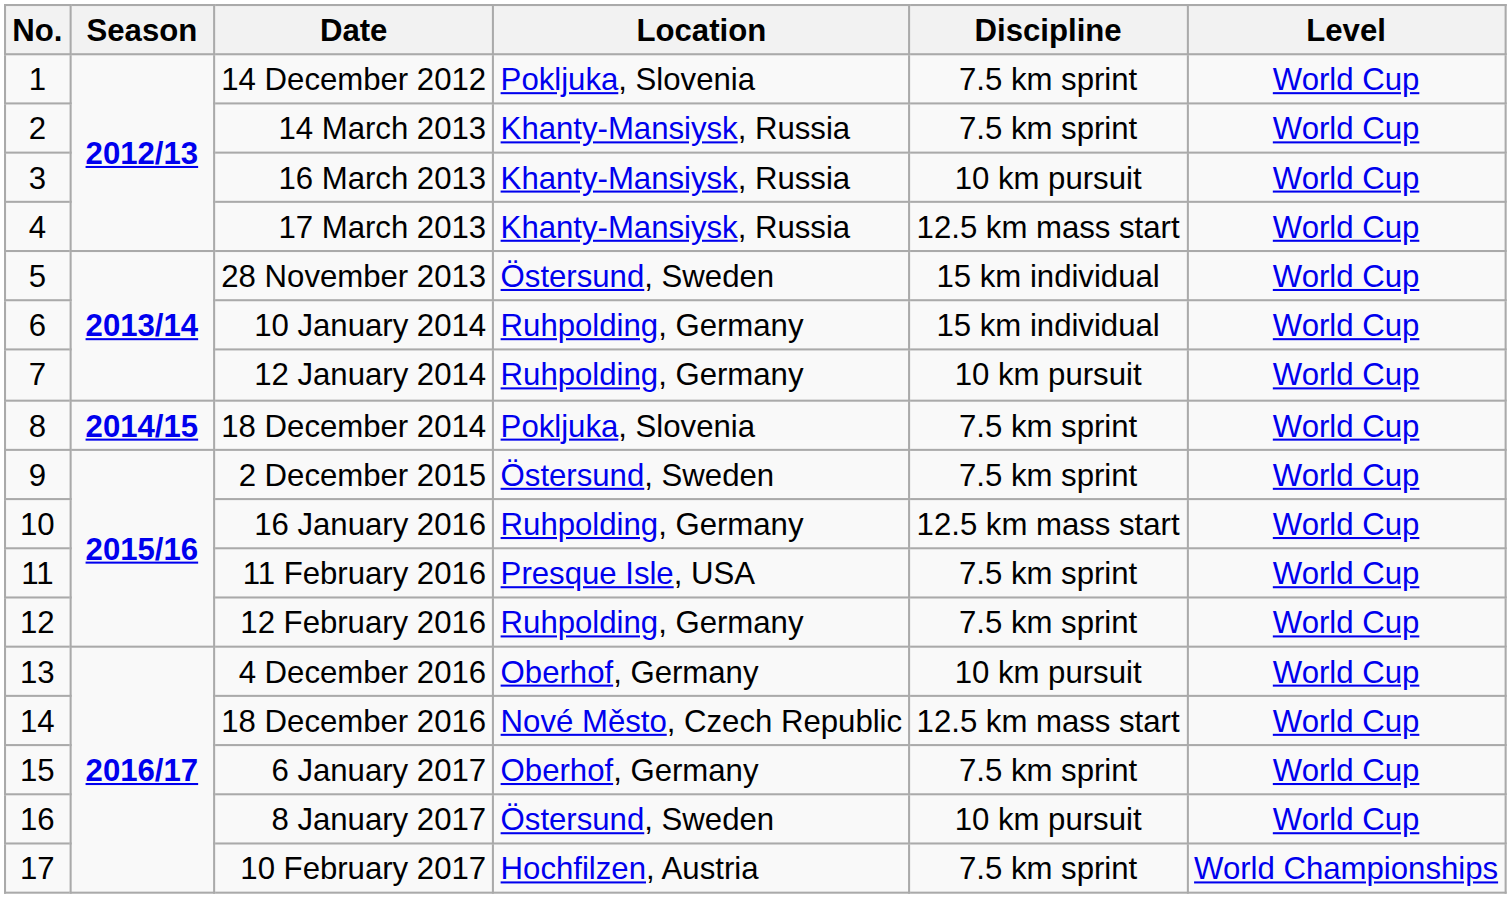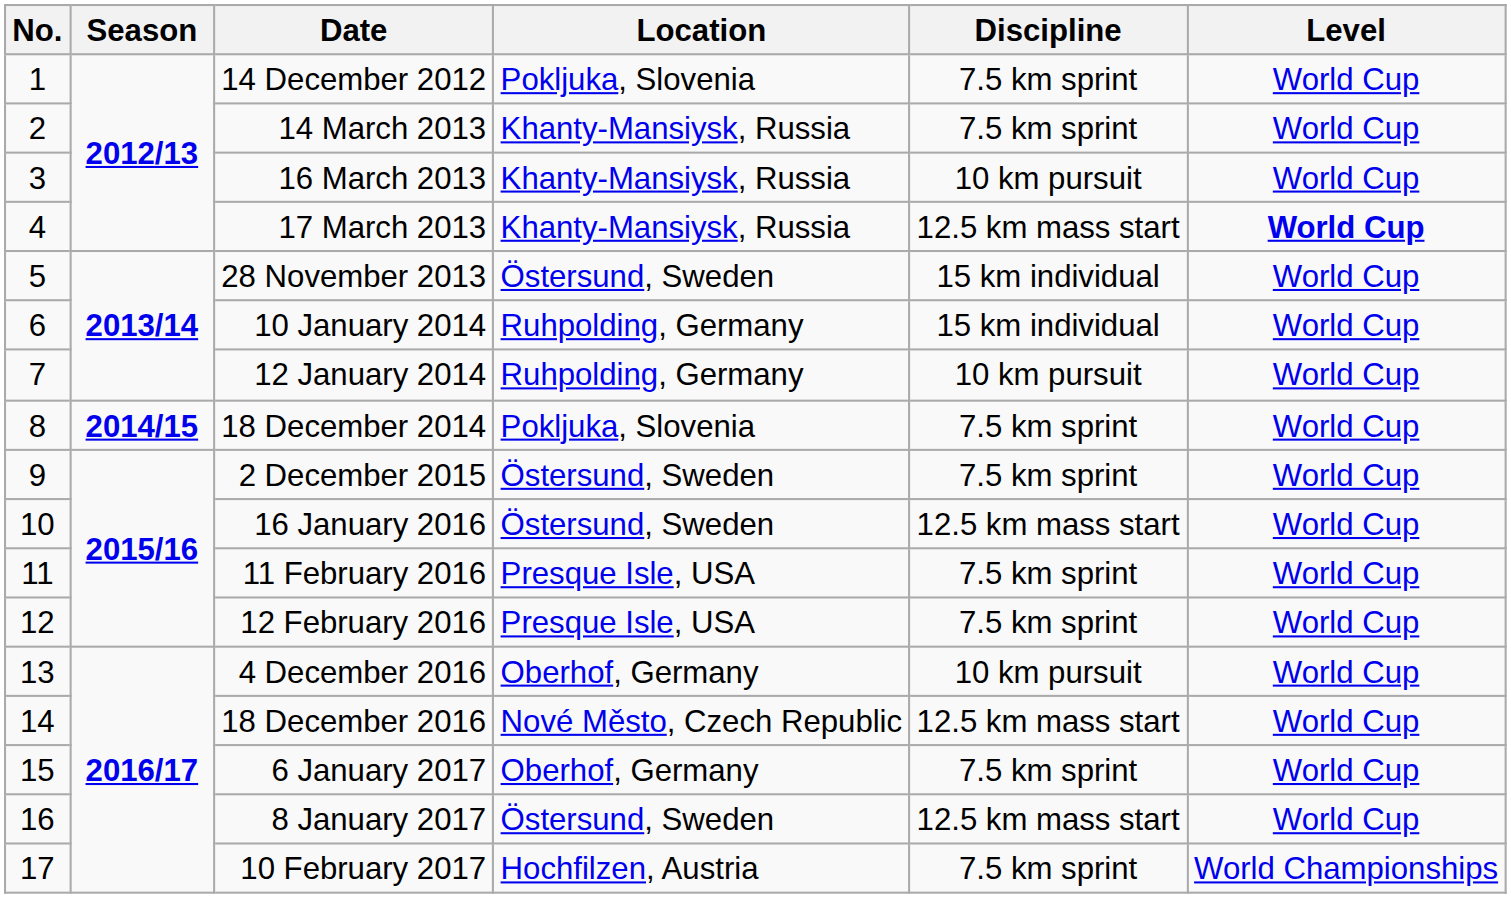17 March 2013 | Level: normal -> bold
16 January 2016 | Location: Ruhpolding, Germany -> Östersund, Sweden
12 February 2016 | Location: Ruhpolding, Germany -> Presque Isle, USA
8 January 2017 | Discipline: 10 km pursuit -> 12.5 km mass start
